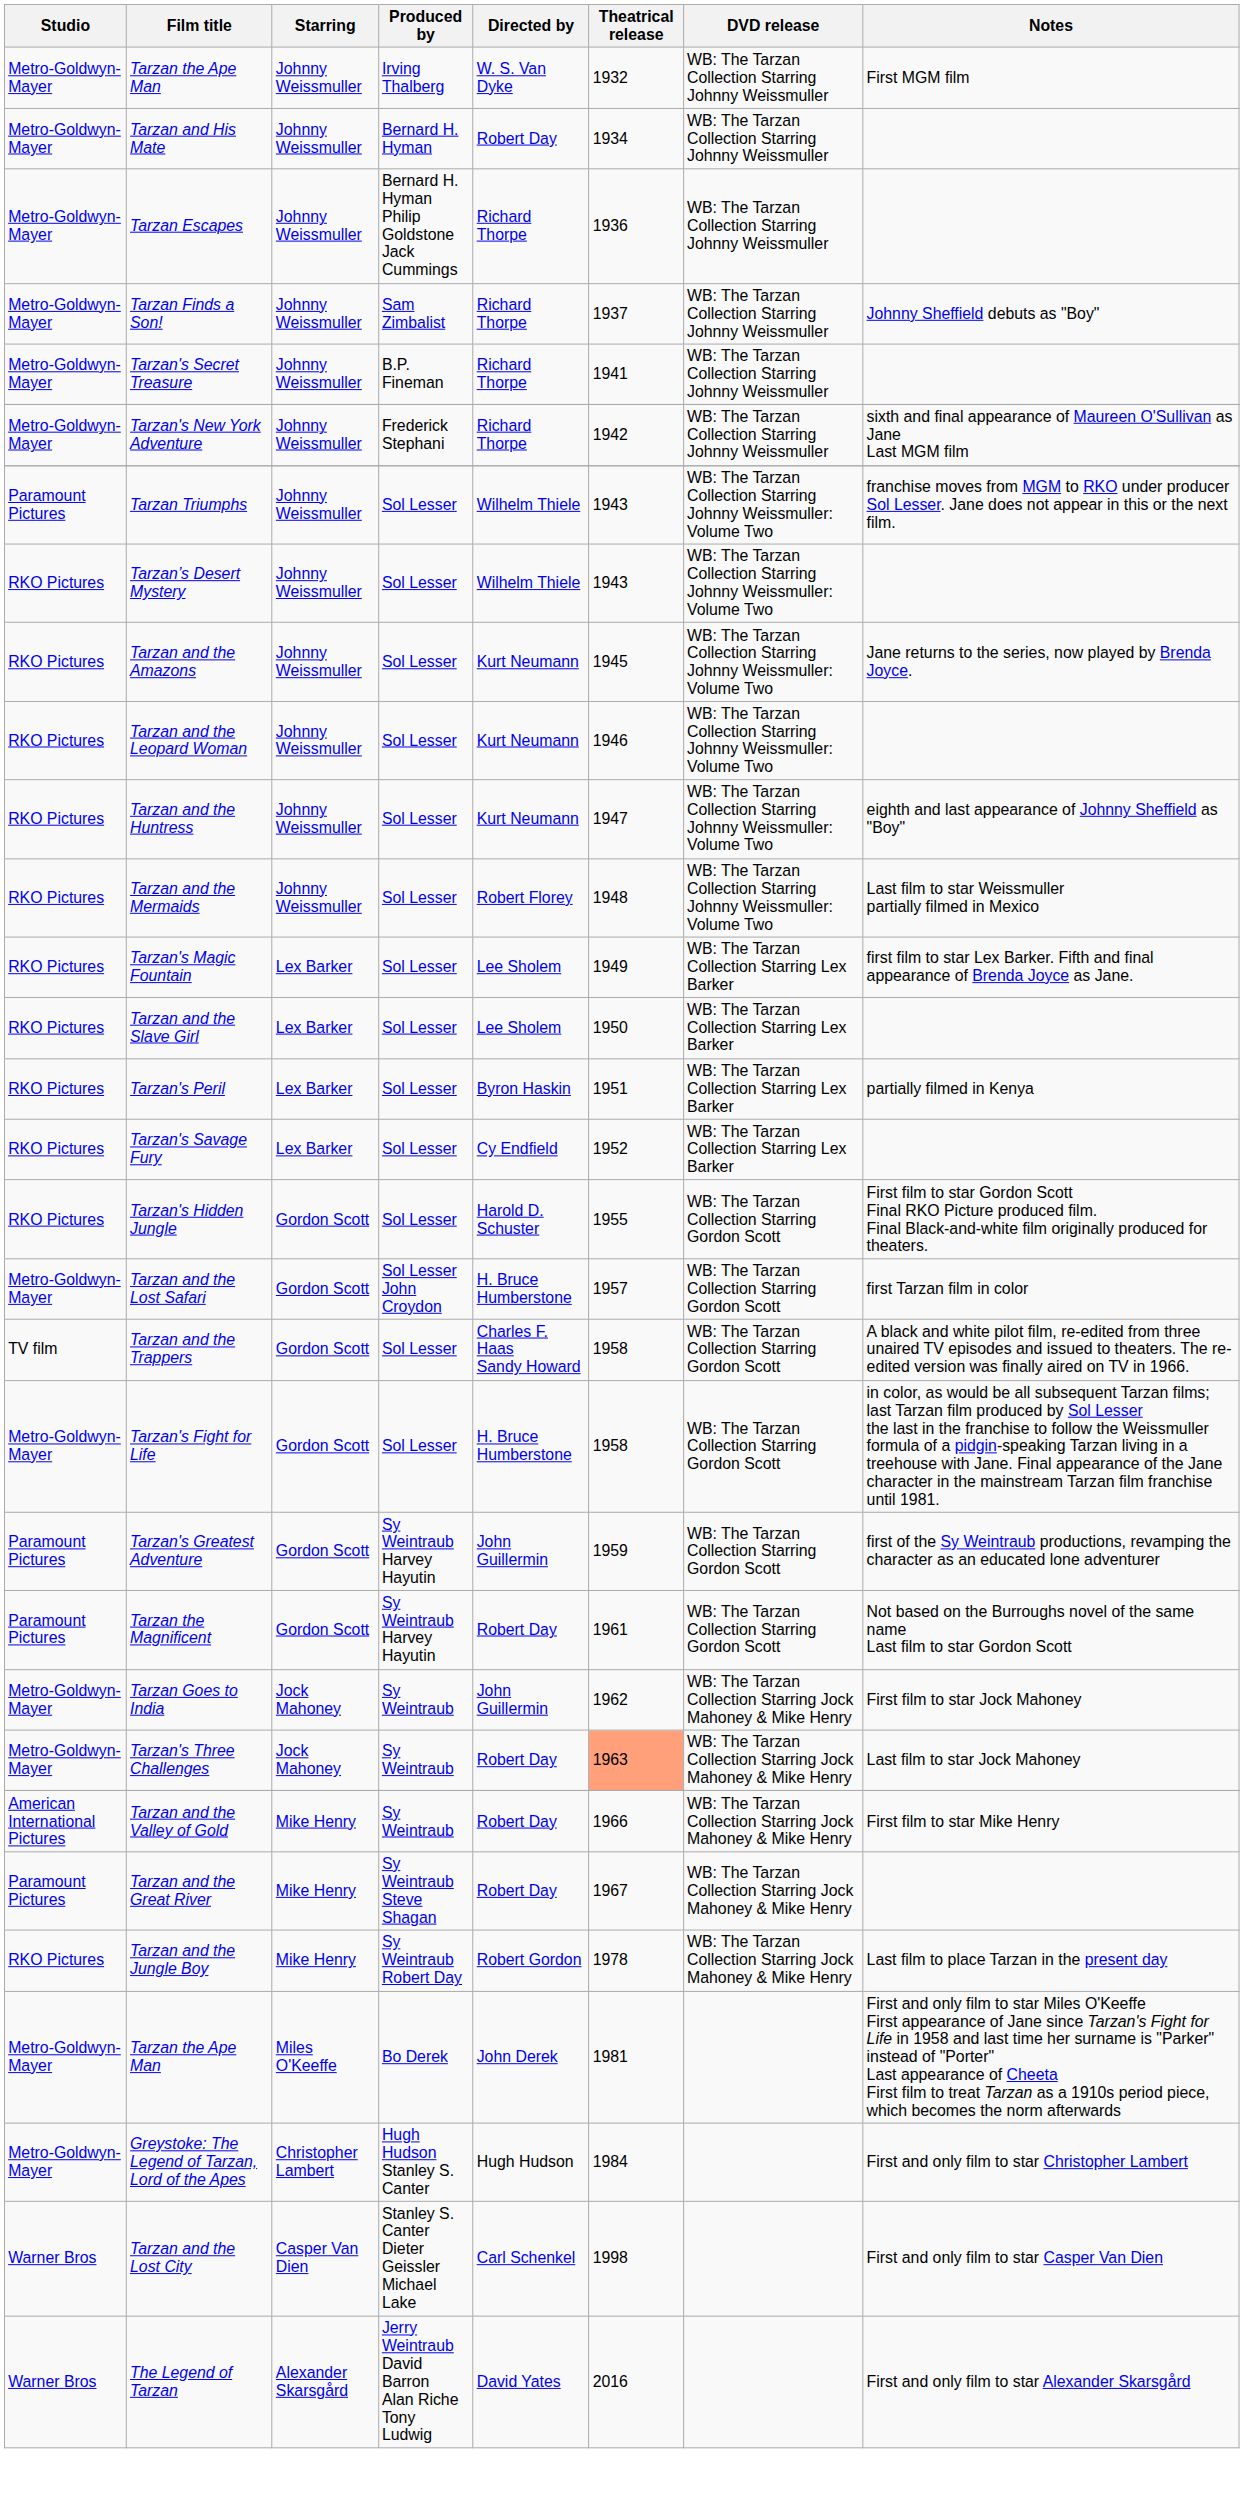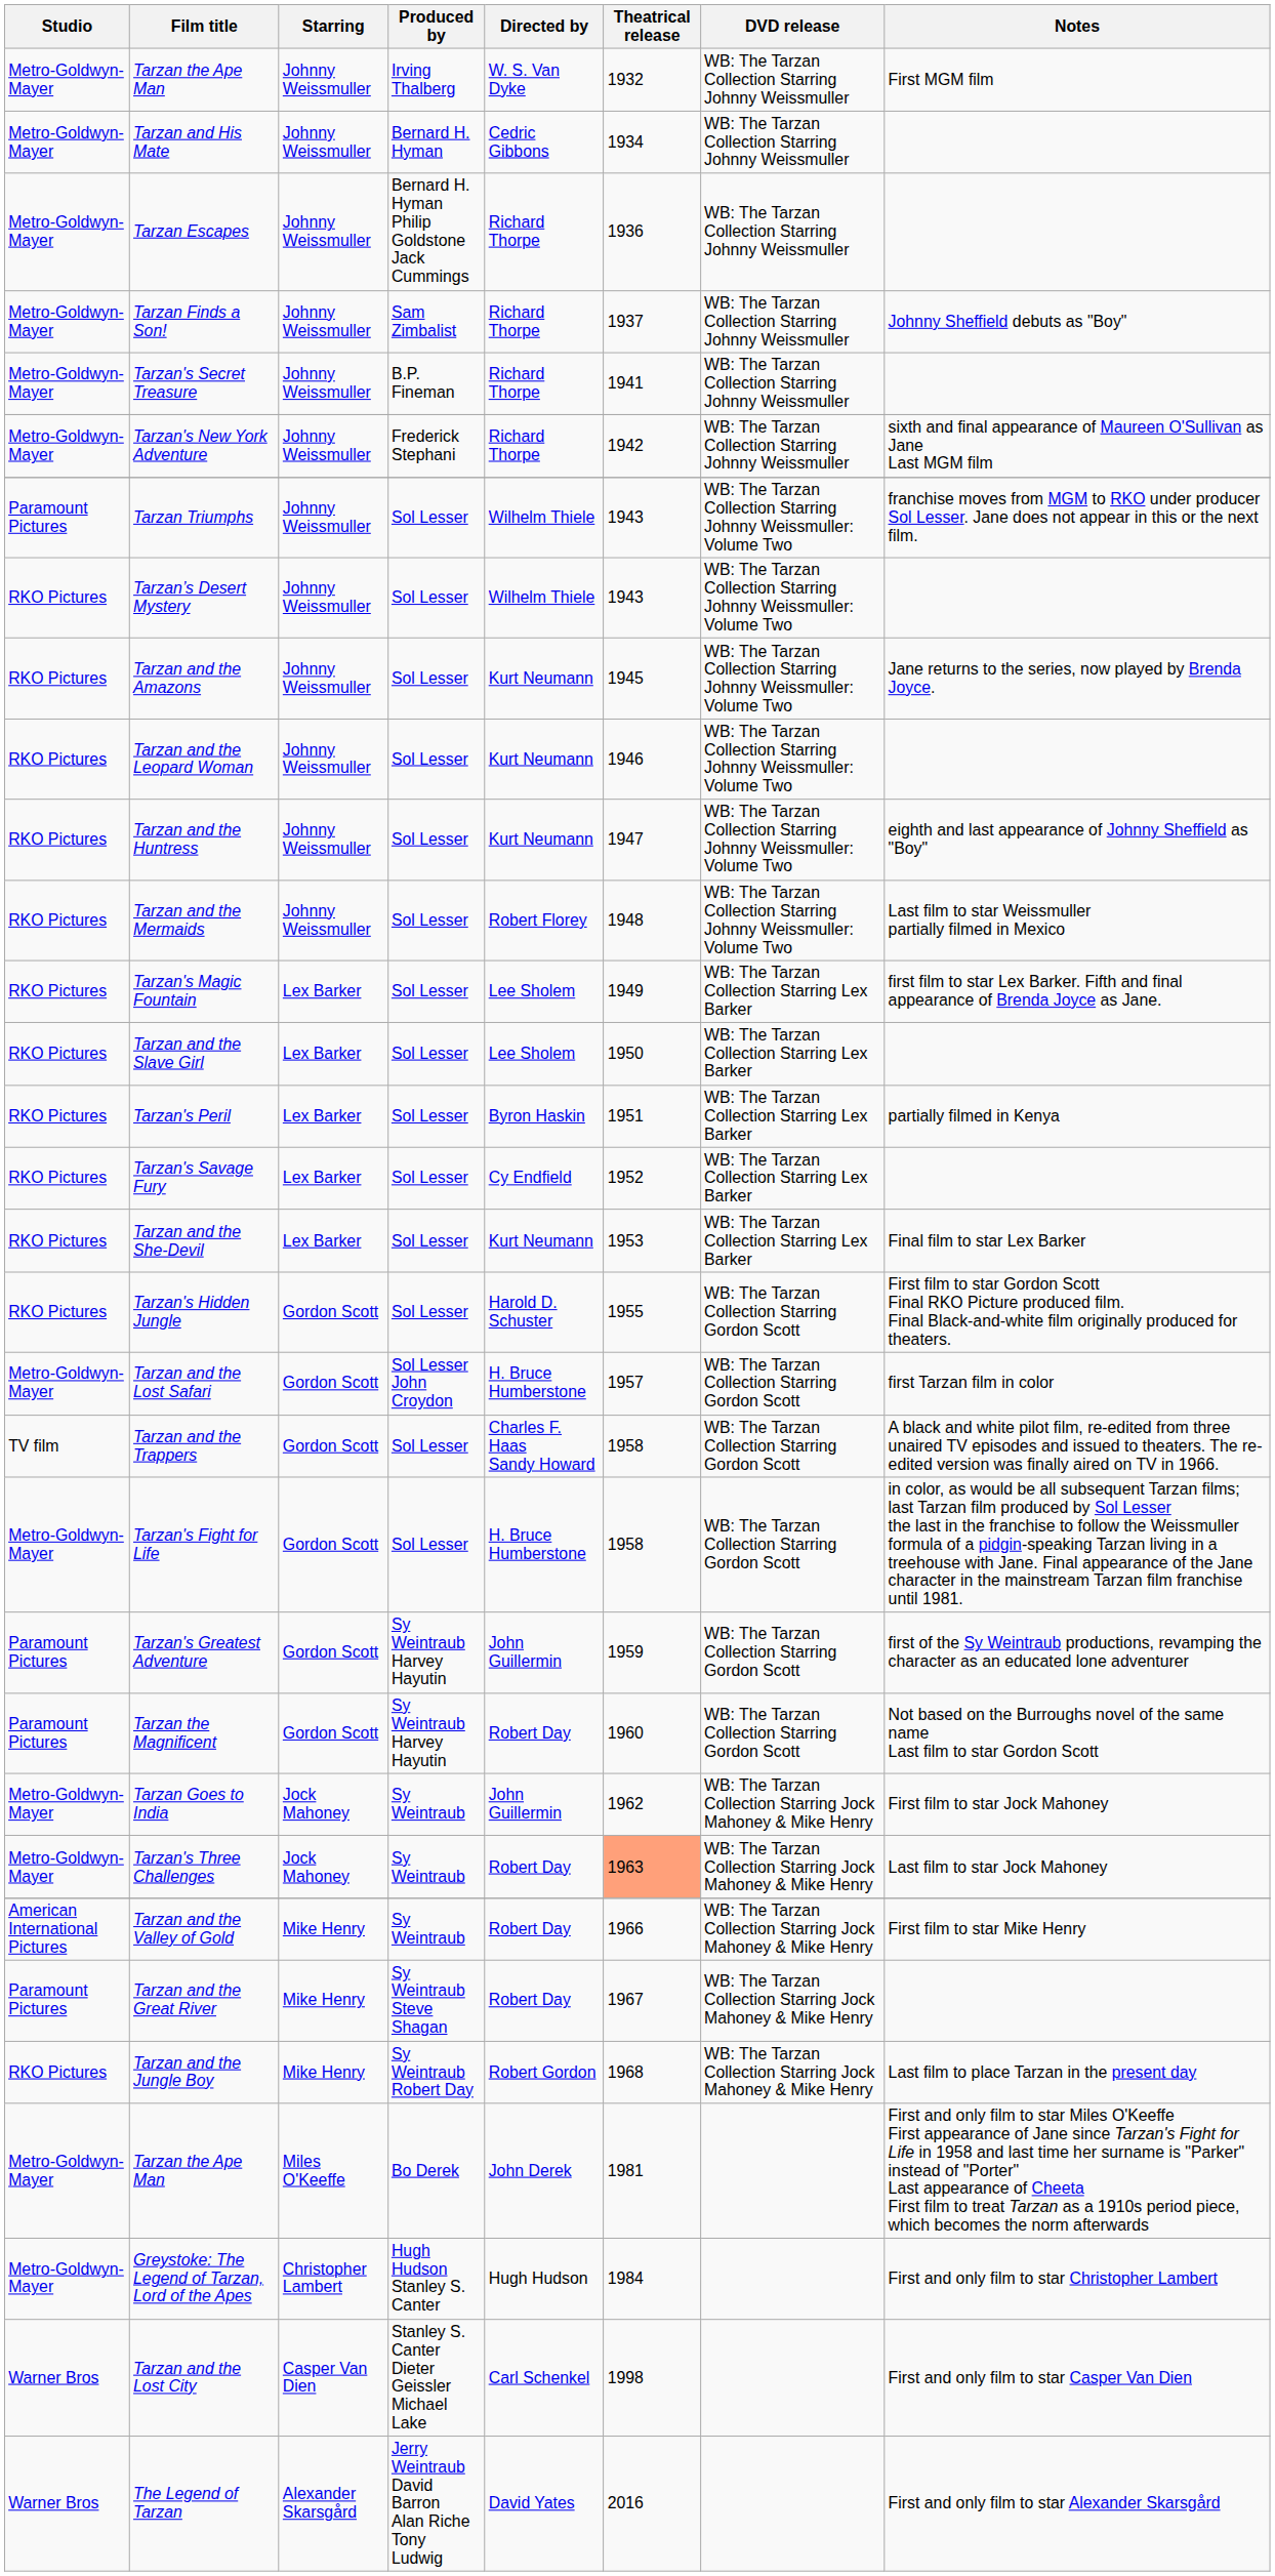Tarzan and His Mate | Directed by: Robert Day -> Cedric Gibbons
+ row: RKO Pictures | Tarzan and the She-Devil | Lex Barker | Sol Lesser | Kurt Neumann | 1953 | WB: The Tarzan Collection Starring Lex Barker | Final film to star Lex Barker
Tarzan the Magnificent | Theatrical release: 1961 -> 1960
Tarzan and the Jungle Boy | Theatrical release: 1978 -> 1968
